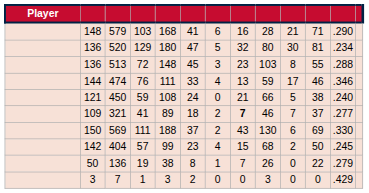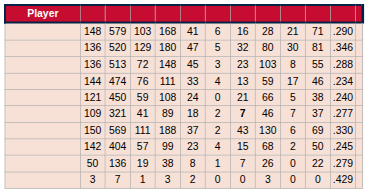520 | column 12: .234 -> .346
474 | column 12: .346 -> .234
